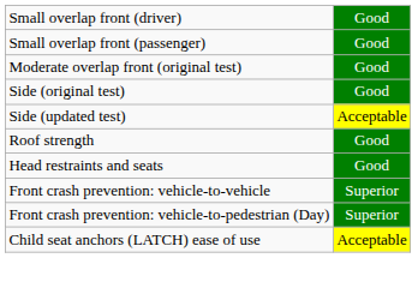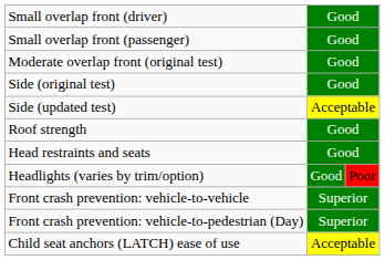+ row: Headlights (varies by trim/option) | Good | Poor
